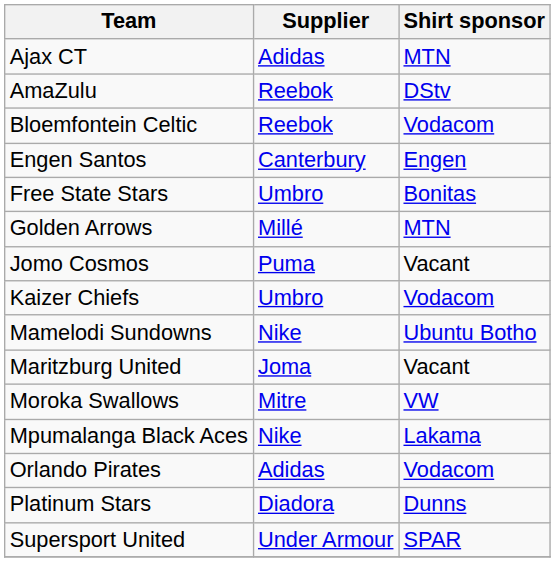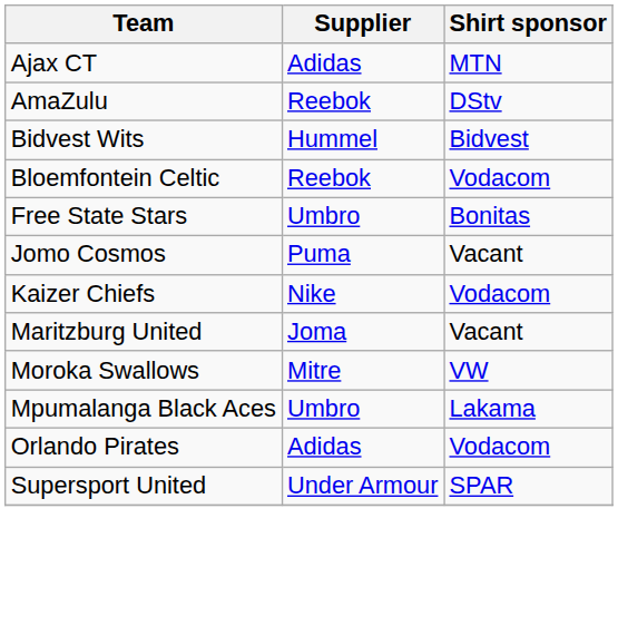+ row: Bidvest Wits | Hummel | Bidvest
- row: Engen Santos | Canterbury | Engen
- row: Golden Arrows | Millé | MTN
Kaizer Chiefs | Supplier: Umbro -> Nike
- row: Mamelodi Sundowns | Nike | Ubuntu Botho
Mpumalanga Black Aces | Supplier: Nike -> Umbro
- row: Platinum Stars | Diadora | Dunns
